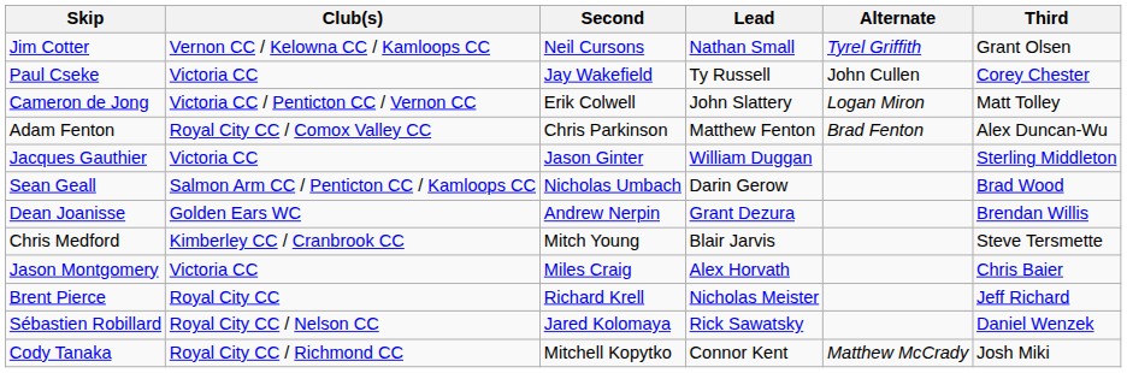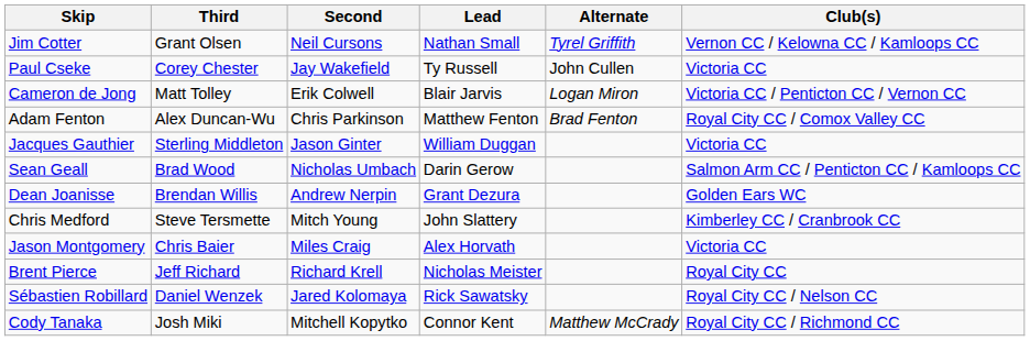columns swapped: Third <-> Club(s)
Cameron de Jong | Lead: John Slattery -> Blair Jarvis
Chris Medford | Lead: Blair Jarvis -> John Slattery
